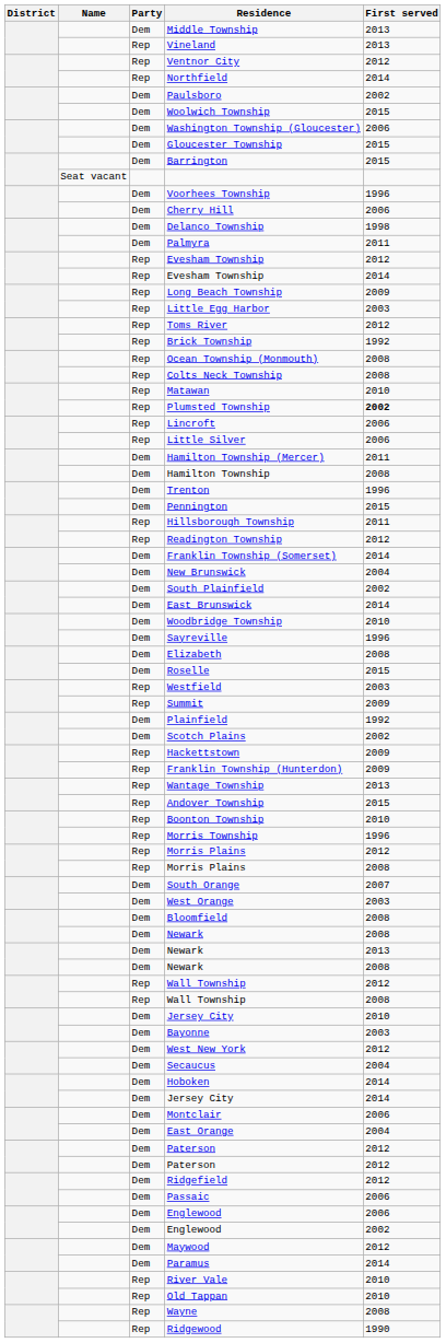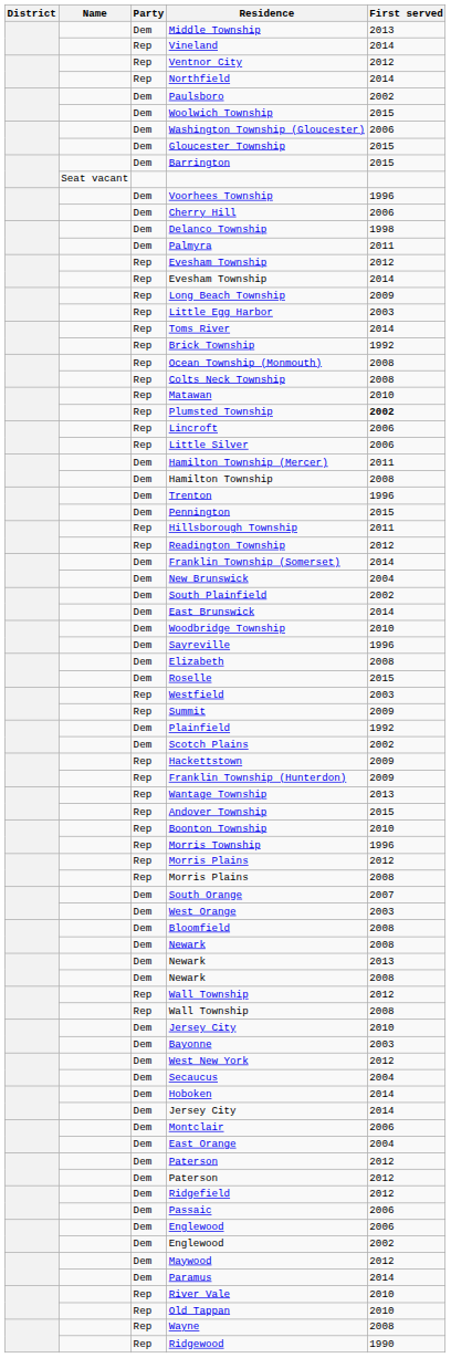Vineland | First served: 2013 -> 2014
Toms River | First served: 2012 -> 2014
